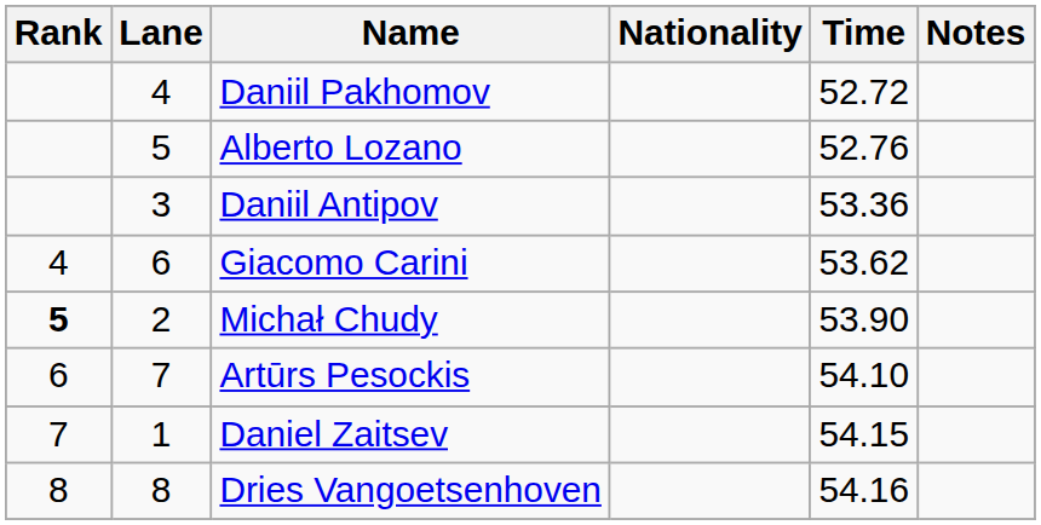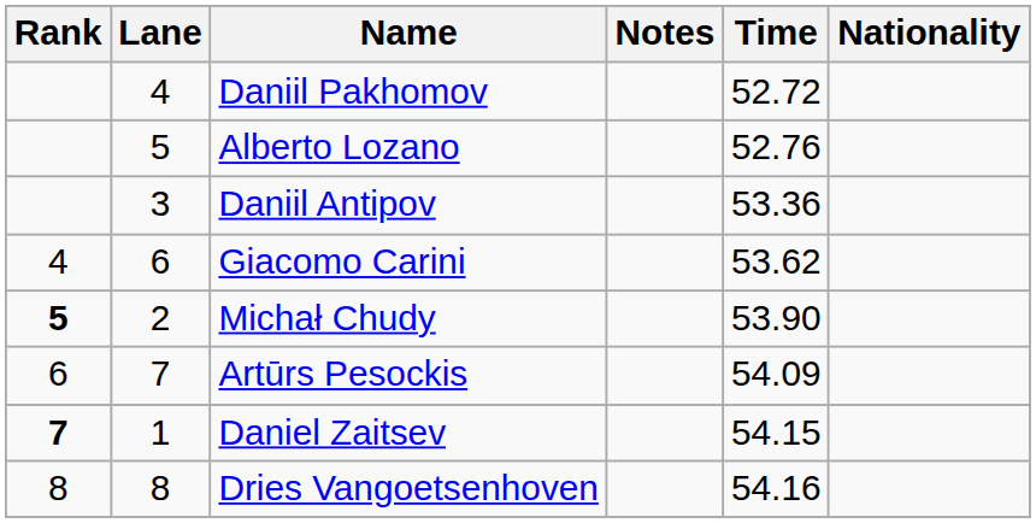columns swapped: Nationality <-> Notes
Artūrs Pesockis | Time: 54.10 -> 54.09
Daniel Zaitsev | Rank: normal -> bold
